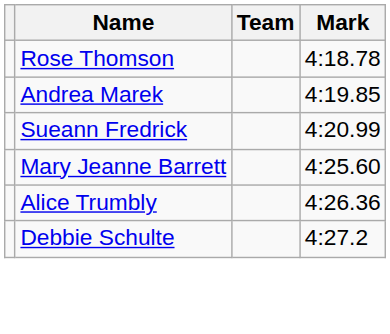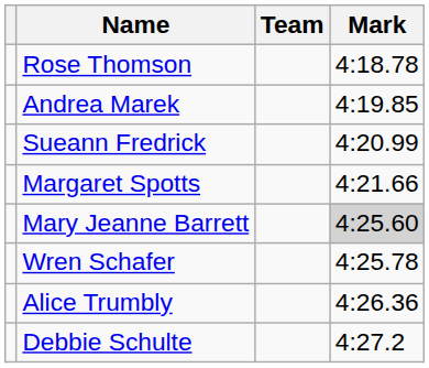+ row: Margaret Spotts | 4:21.66
Mary Jeanne Barrett | Mark: no background -> lightgrey background
+ row: Wren Schafer | 4:25.78
